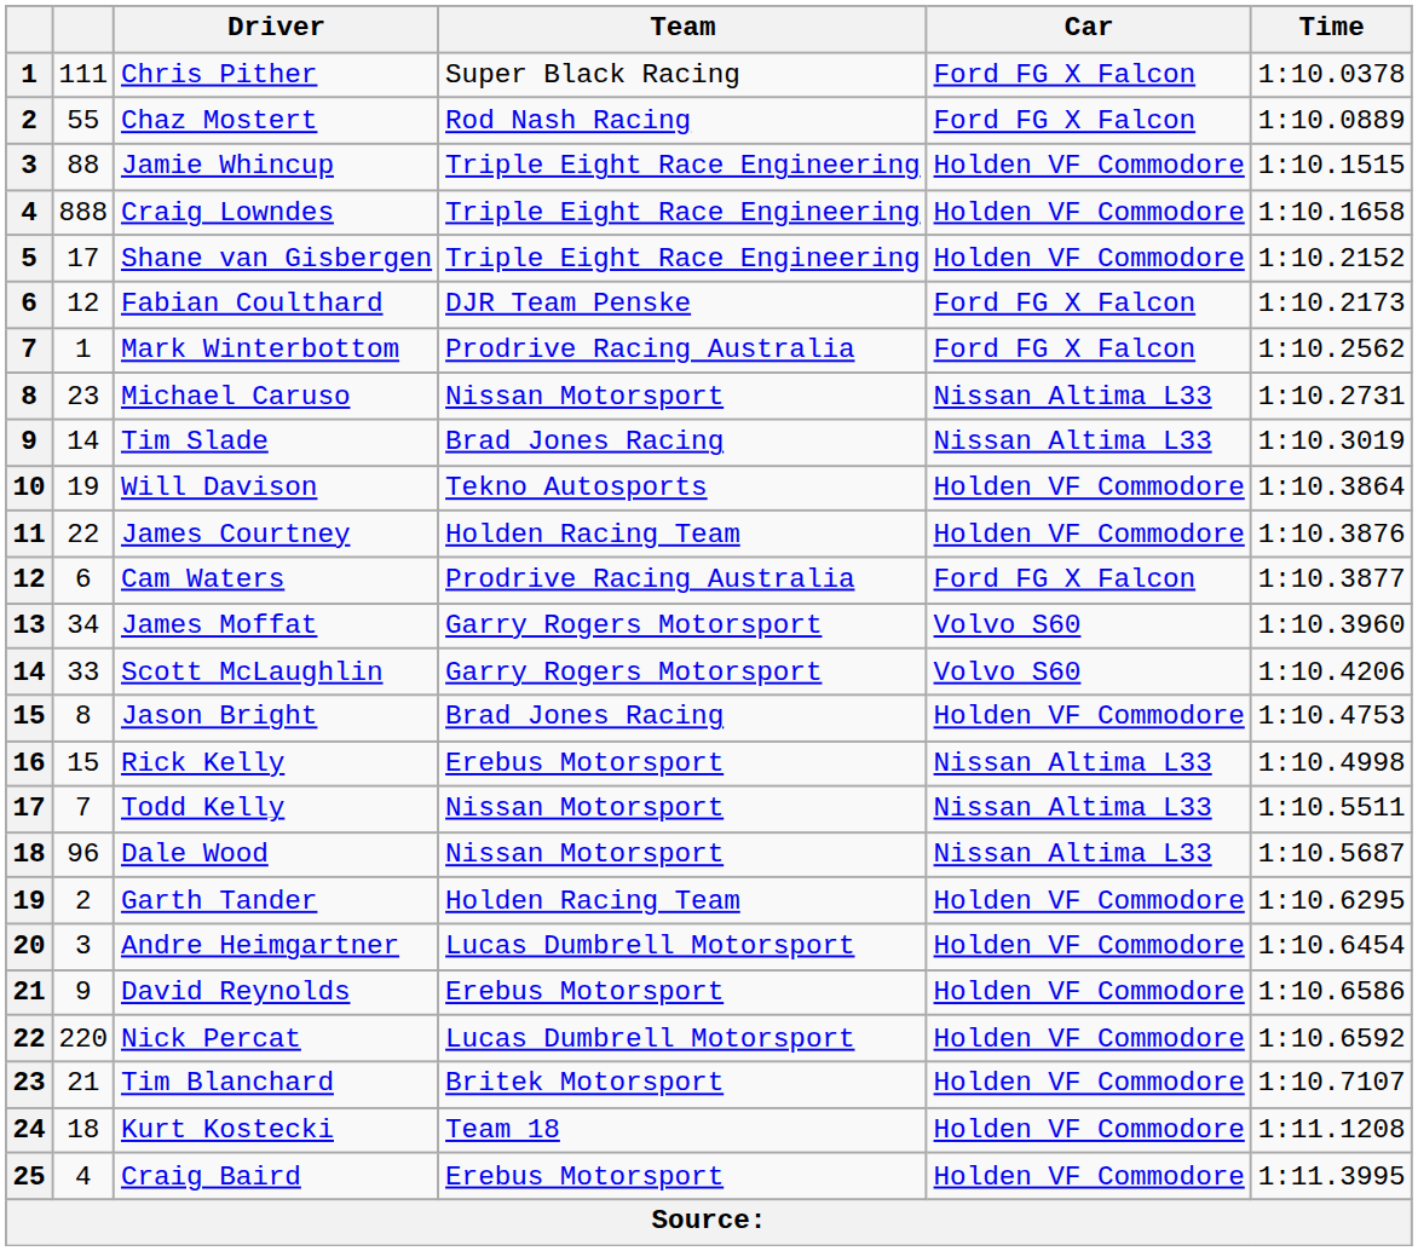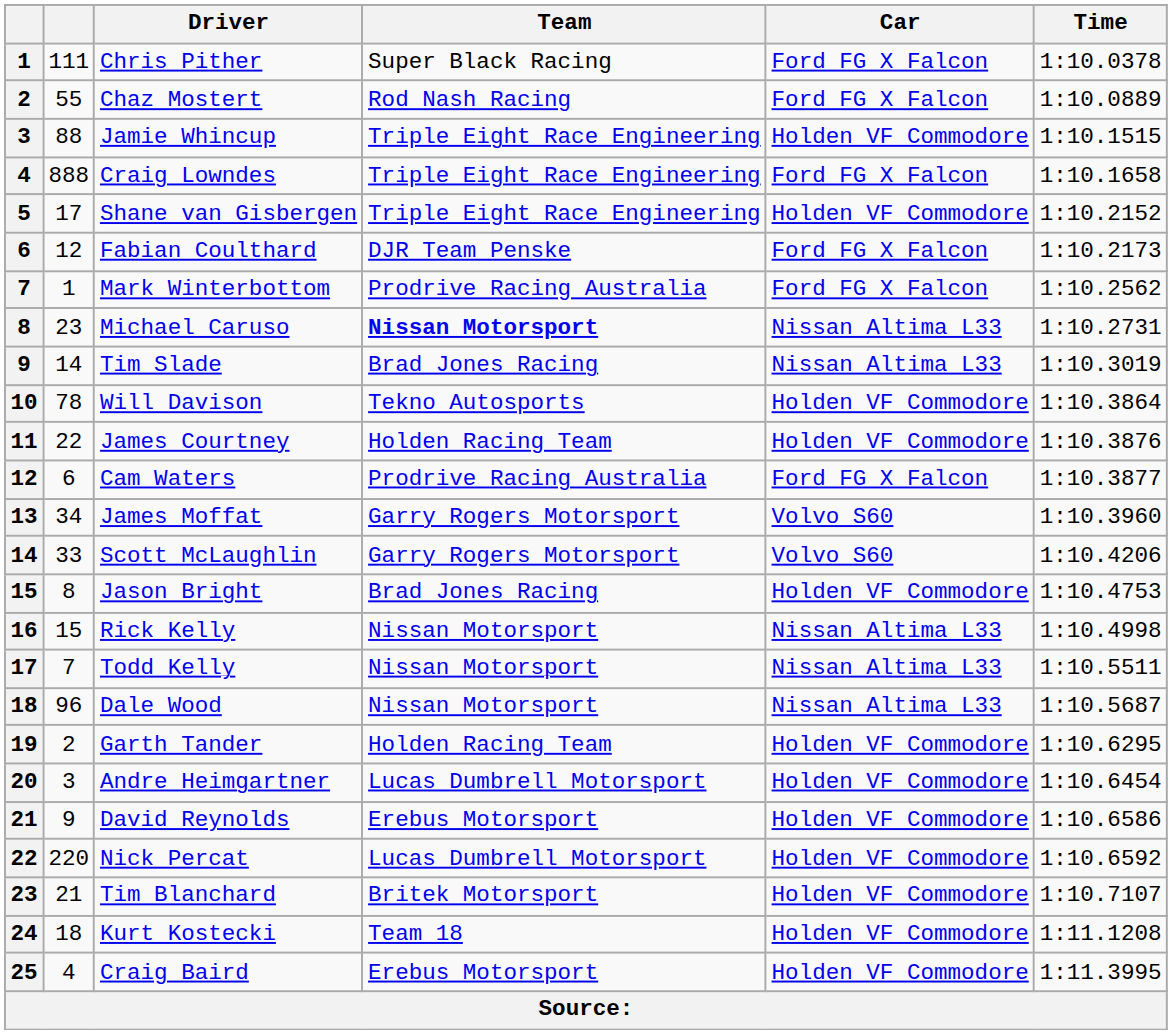Craig Lowndes | Car: Holden VF Commodore -> Ford FG X Falcon
Michael Caruso | Team: normal -> bold
Will Davison | column 2: 19 -> 78
Rick Kelly | Team: Erebus Motorsport -> Nissan Motorsport
